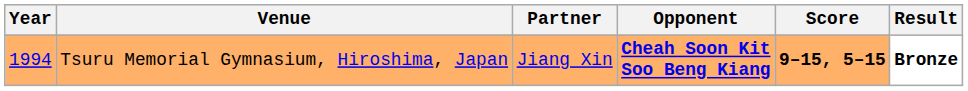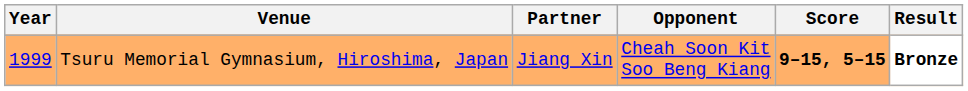Tsuru Memorial Gymnasium, Hiroshima, Japan | Year: 1994 -> 1999
Tsuru Memorial Gymnasium, Hiroshima, Japan | Opponent: bold -> normal
